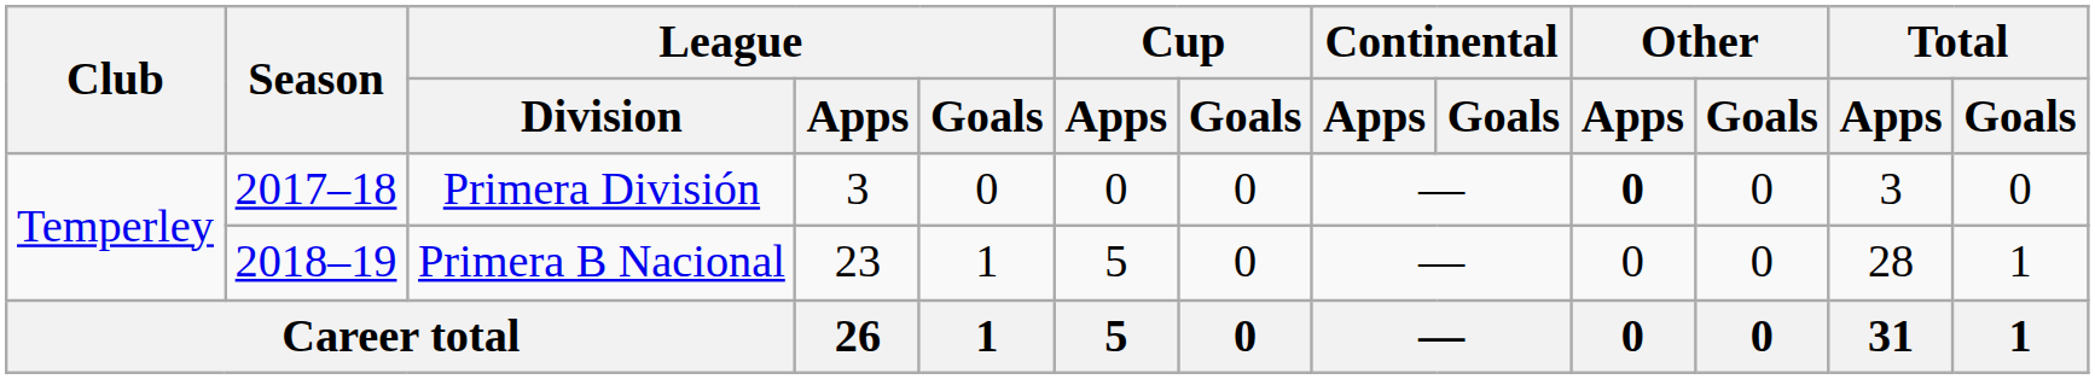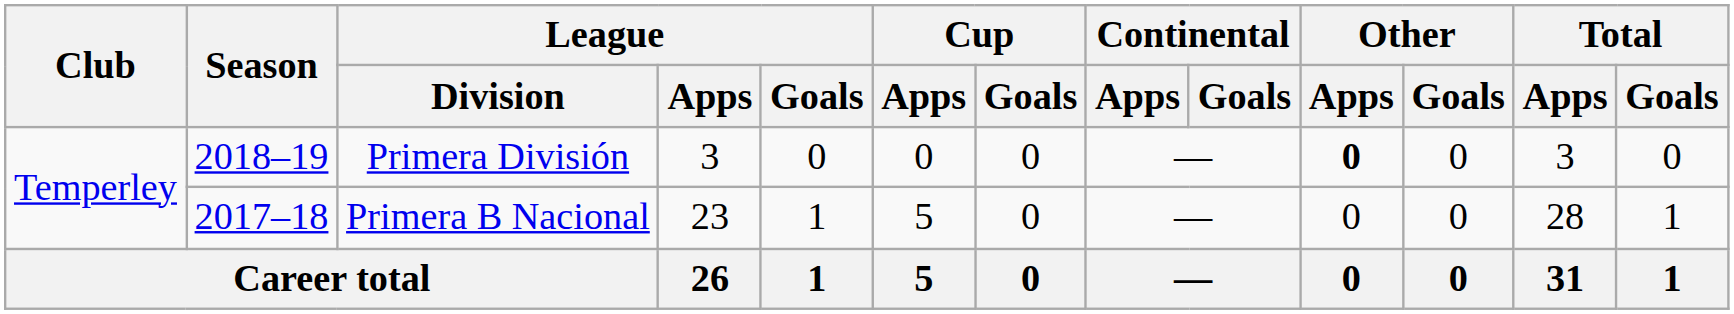Primera División | Season: 2017–18 -> 2018–19
Primera B Nacional | Season: 2018–19 -> 2017–18
